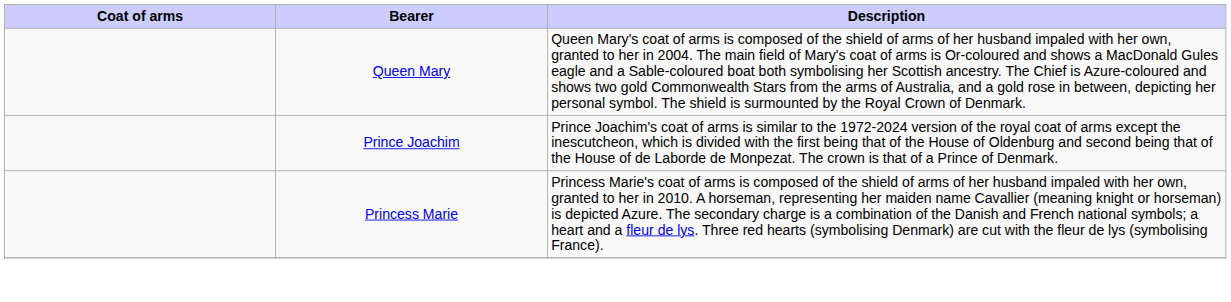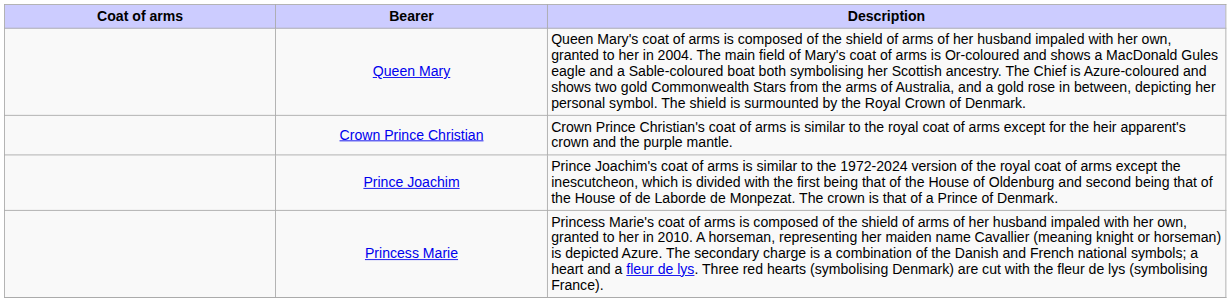+ row: Crown Prince Christian | Crown Prince Christian's coat of arms is similar to the royal coat of arms except for the heir apparent's crown and the purple mantle.
